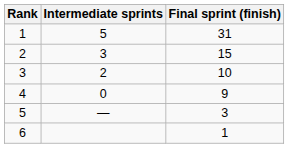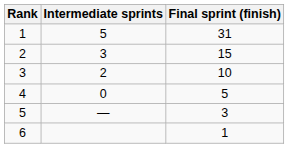4 | Final sprint (finish): 9 -> 5
